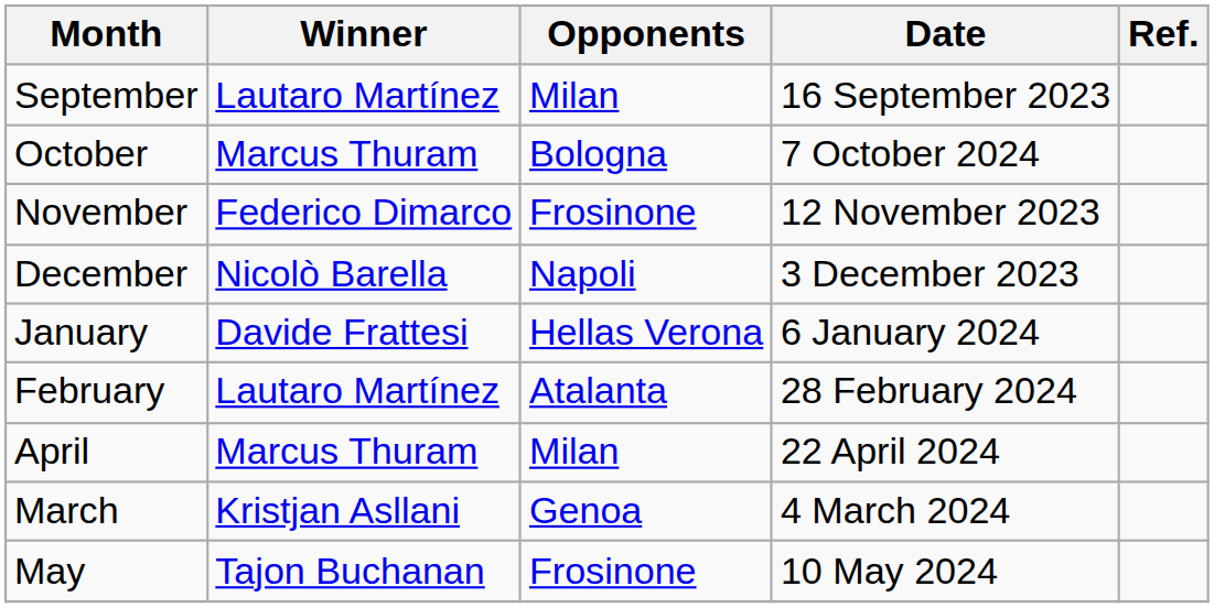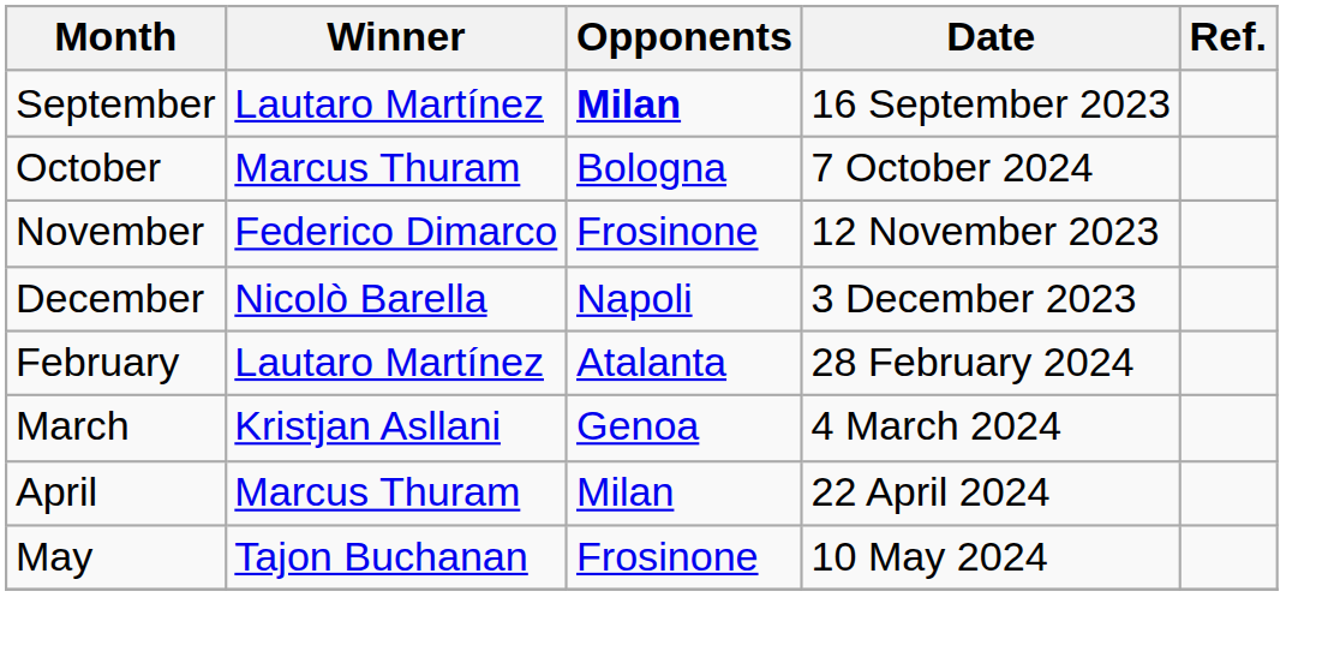September | Opponents: normal -> bold
- row: January | Davide Frattesi | Hellas Verona | 6 January 2024
rows swapped: March <-> April
